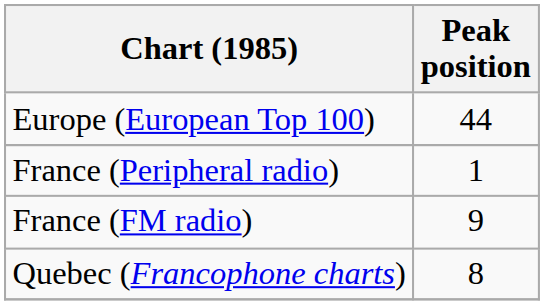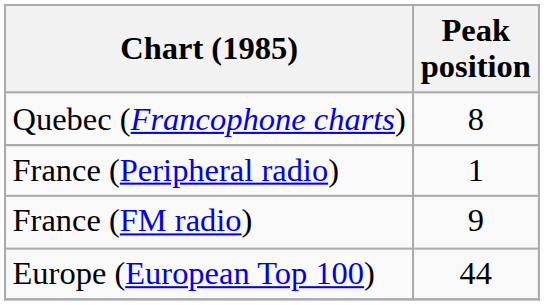rows swapped: Europe (European Top 100) <-> Quebec (Francophone charts)
